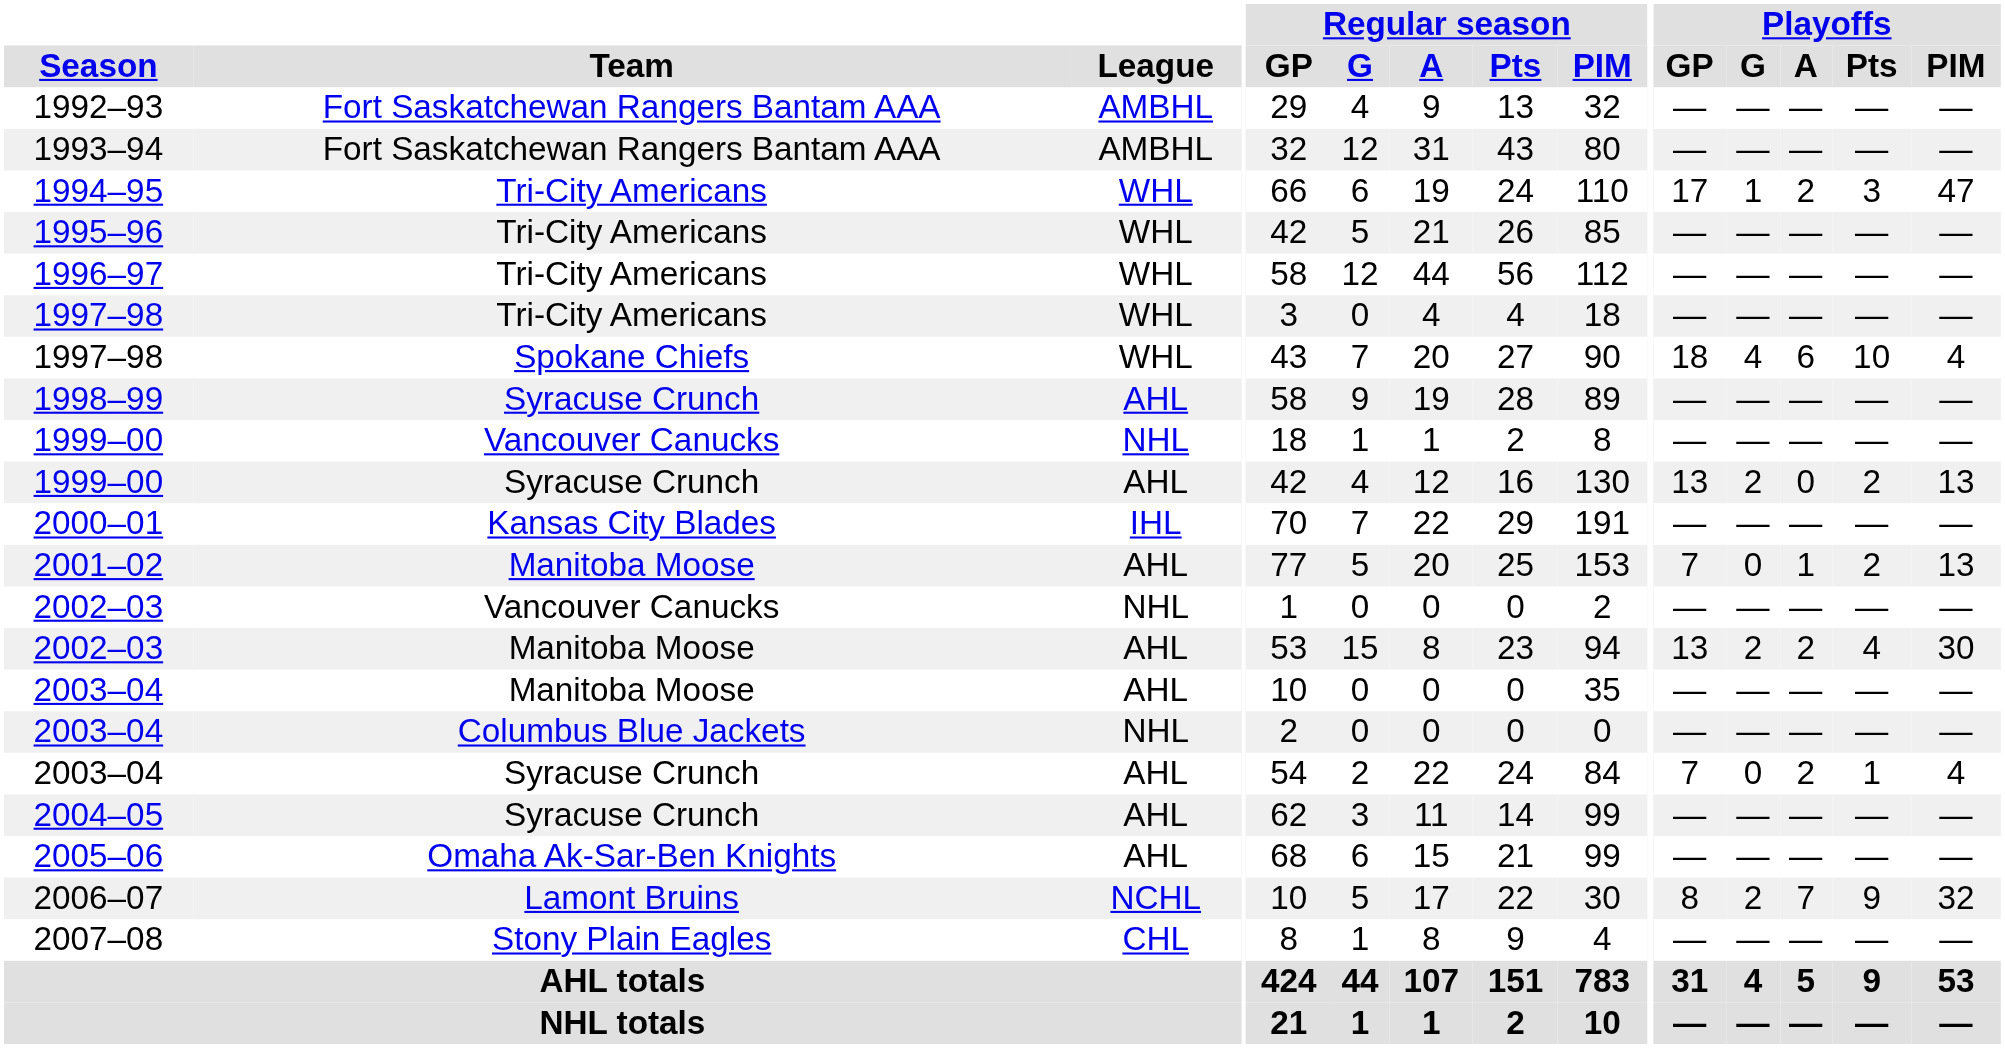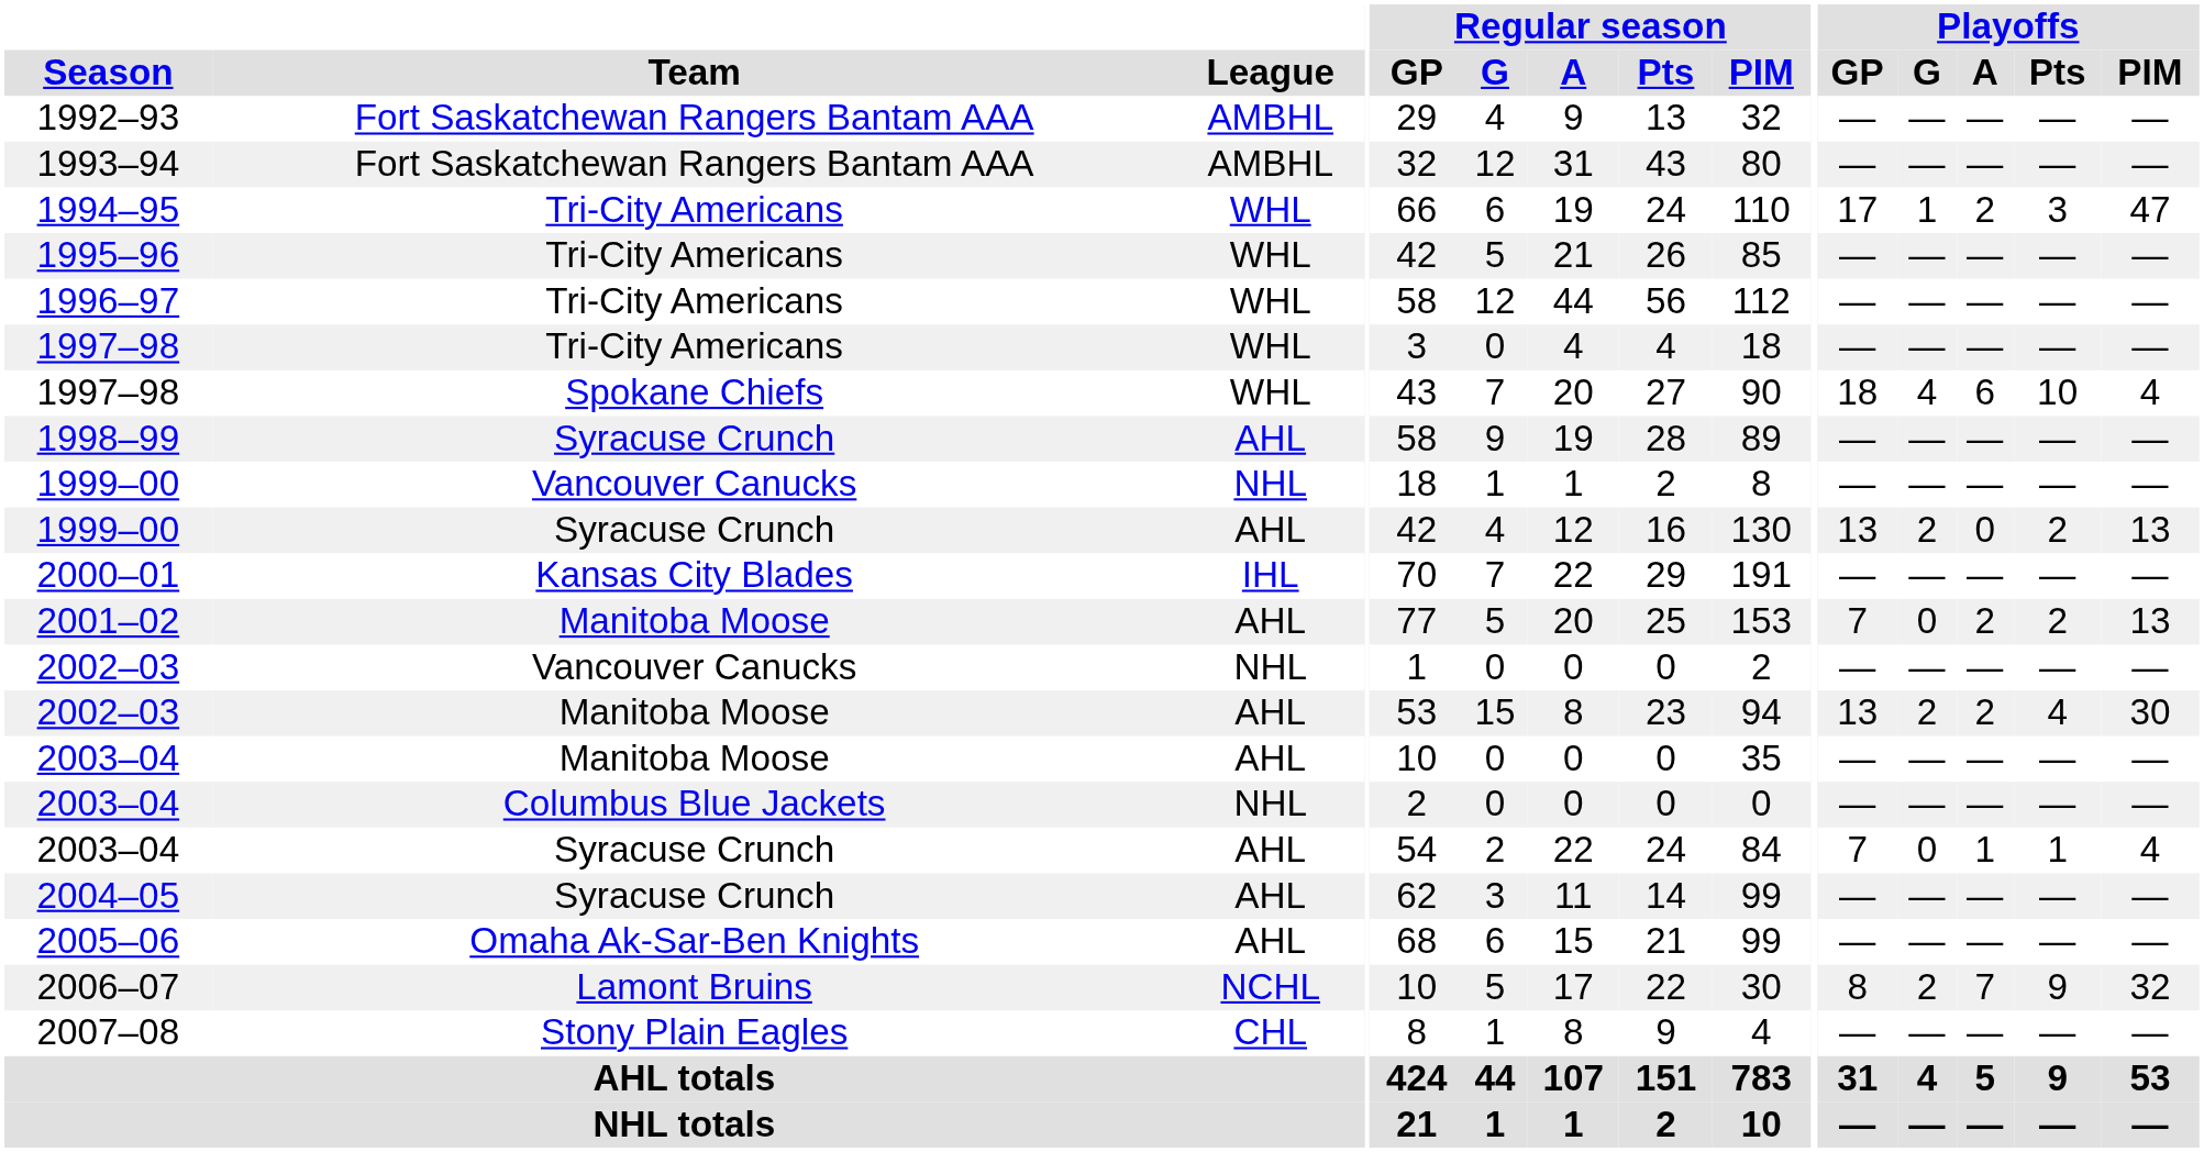2001–02 | Playoffs / A: 1 -> 2
2003–04 / Syracuse Crunch | Playoffs / A: 2 -> 1
